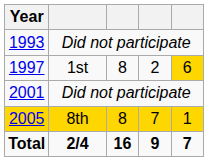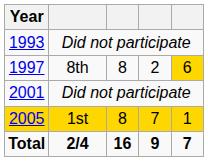1997 | column 2: 1st -> 8th
2005 | column 2: 8th -> 1st
